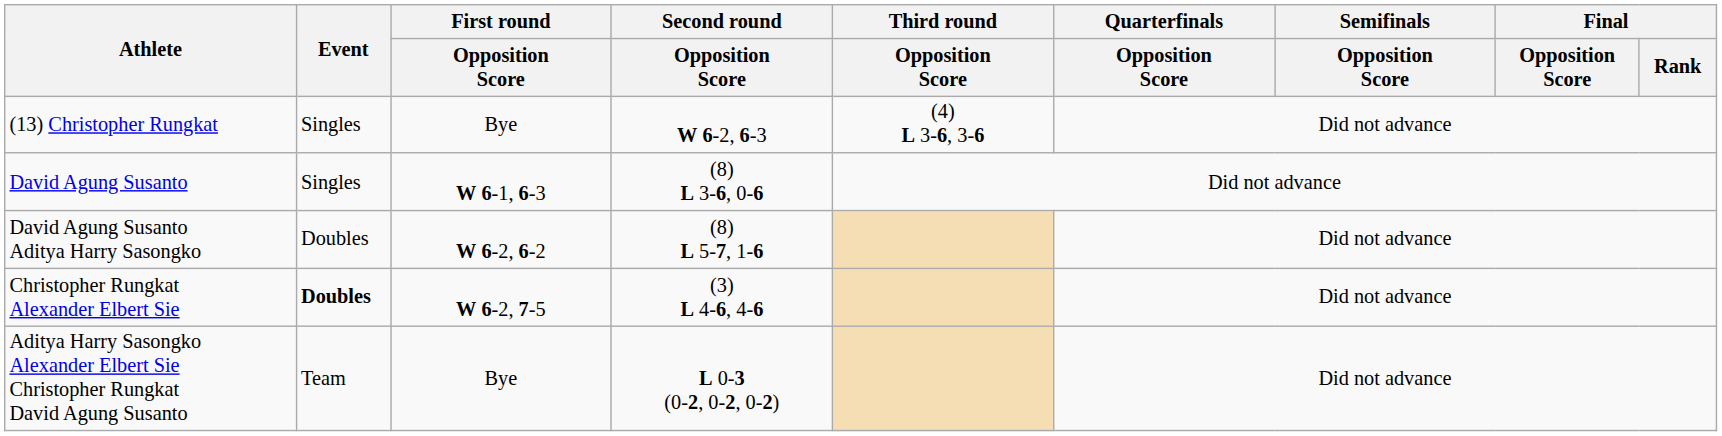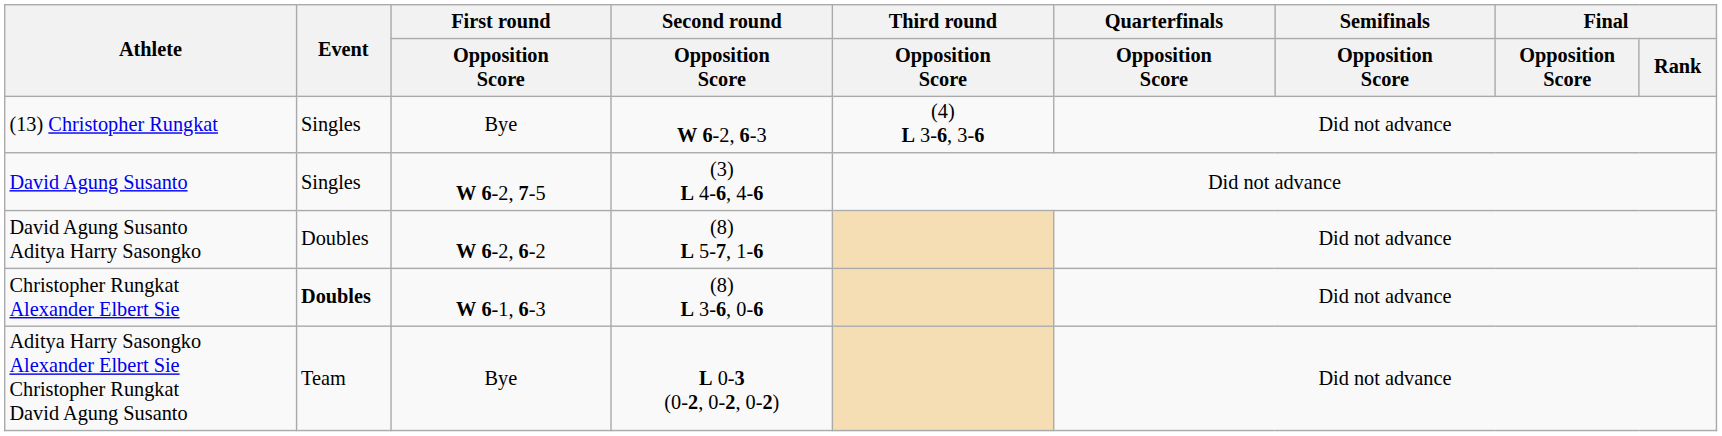David Agung Susanto | First round / Opposition Score: W 6-1, 6-3 -> W 6-2, 7-5
David Agung Susanto | Second round / Opposition Score: (8) L 3-6, 0-6 -> (3) L 4-6, 4-6
Christopher Rungkat Alexander Elbert Sie | First round / Opposition Score: W 6-2, 7-5 -> W 6-1, 6-3
Christopher Rungkat Alexander Elbert Sie | Second round / Opposition Score: (3) L 4-6, 4-6 -> (8) L 3-6, 0-6
